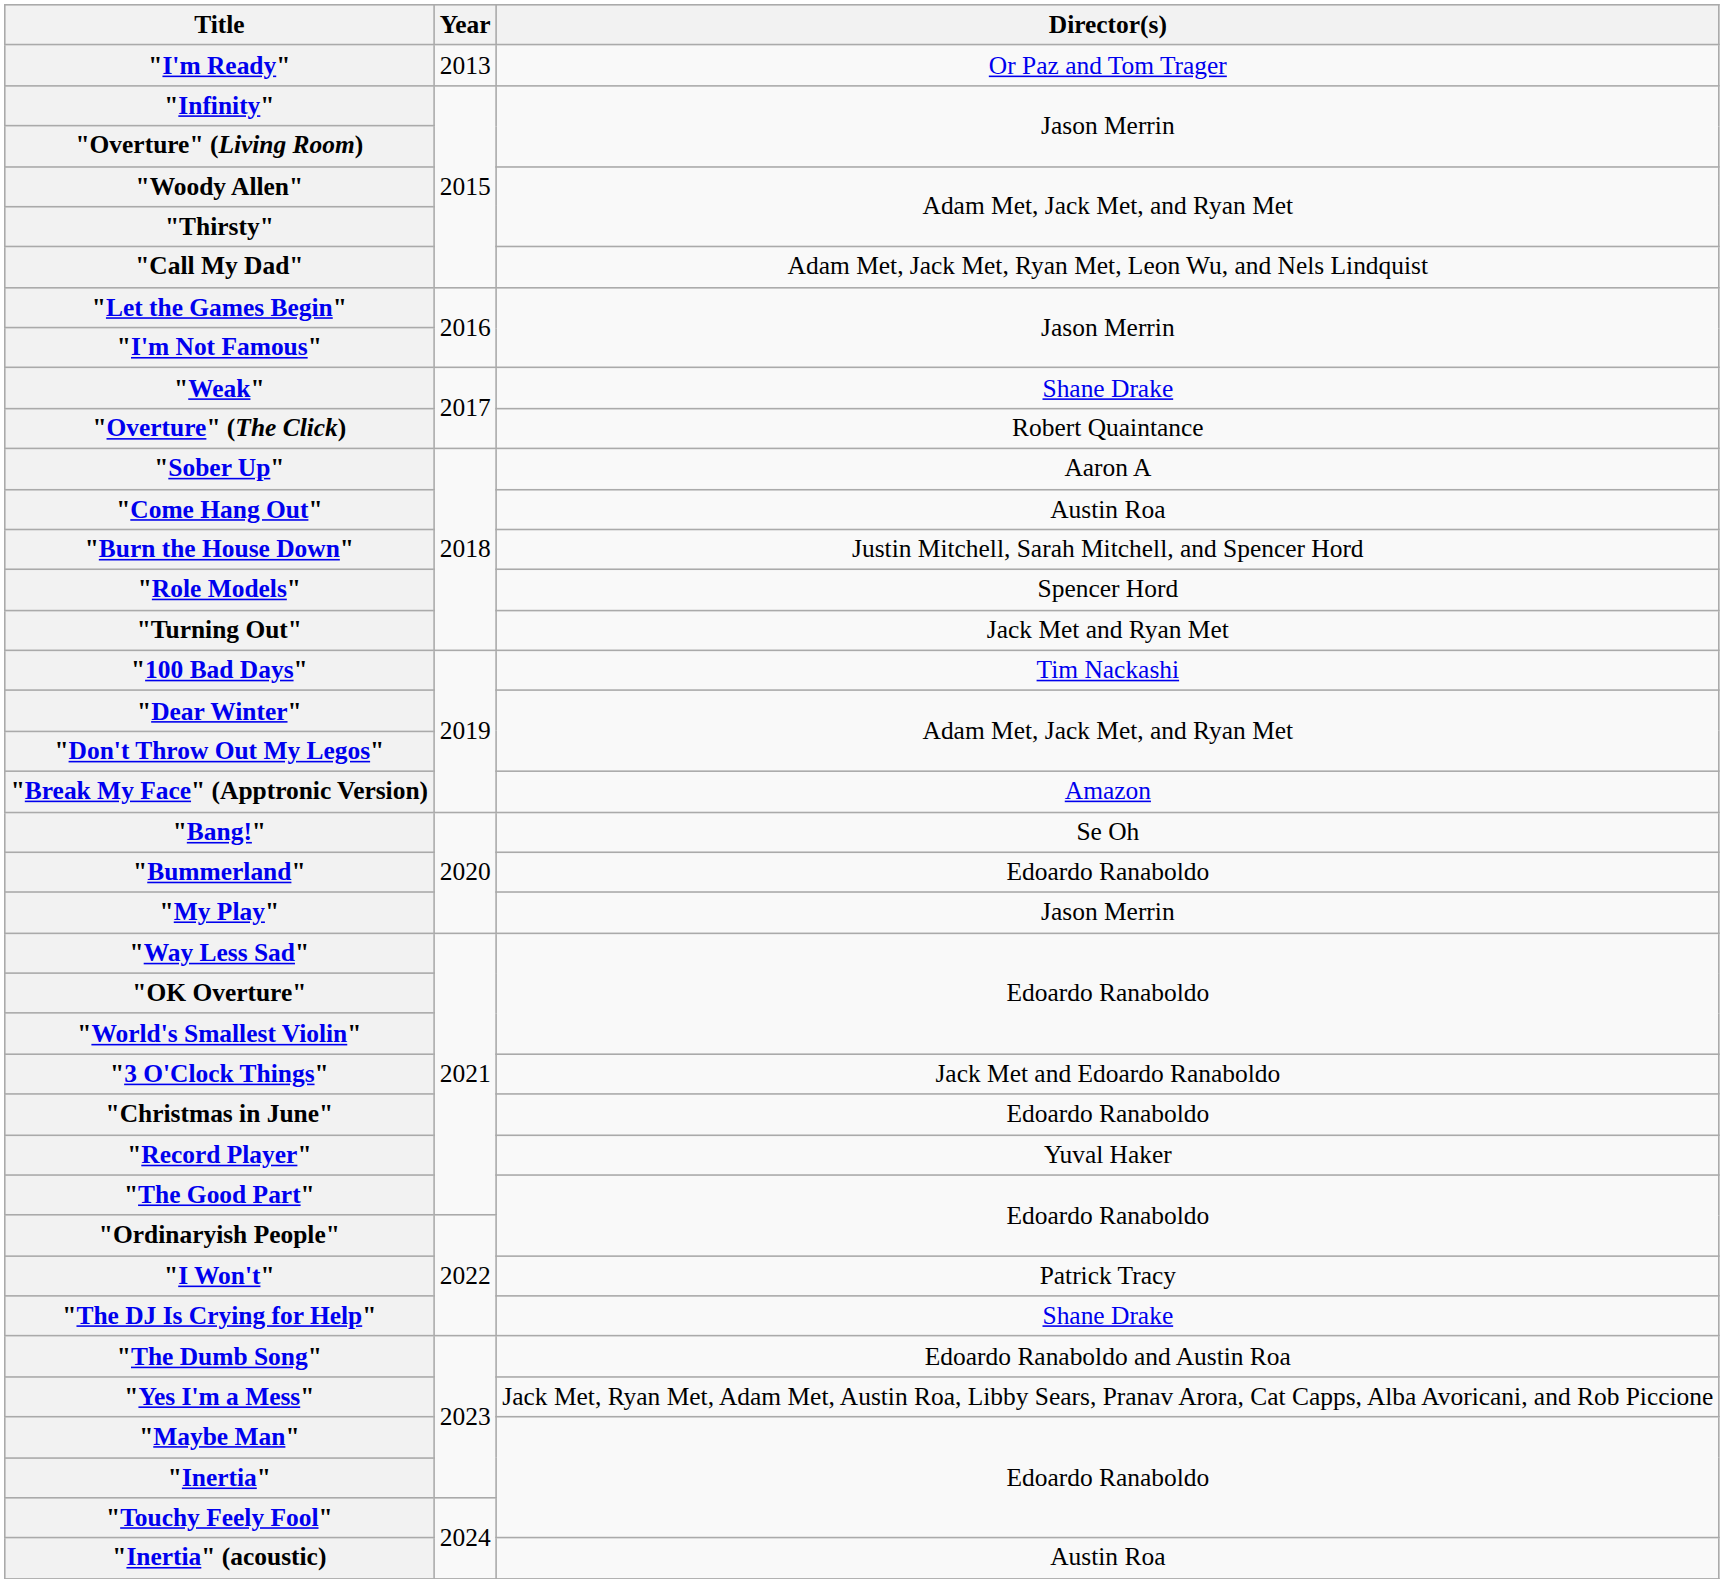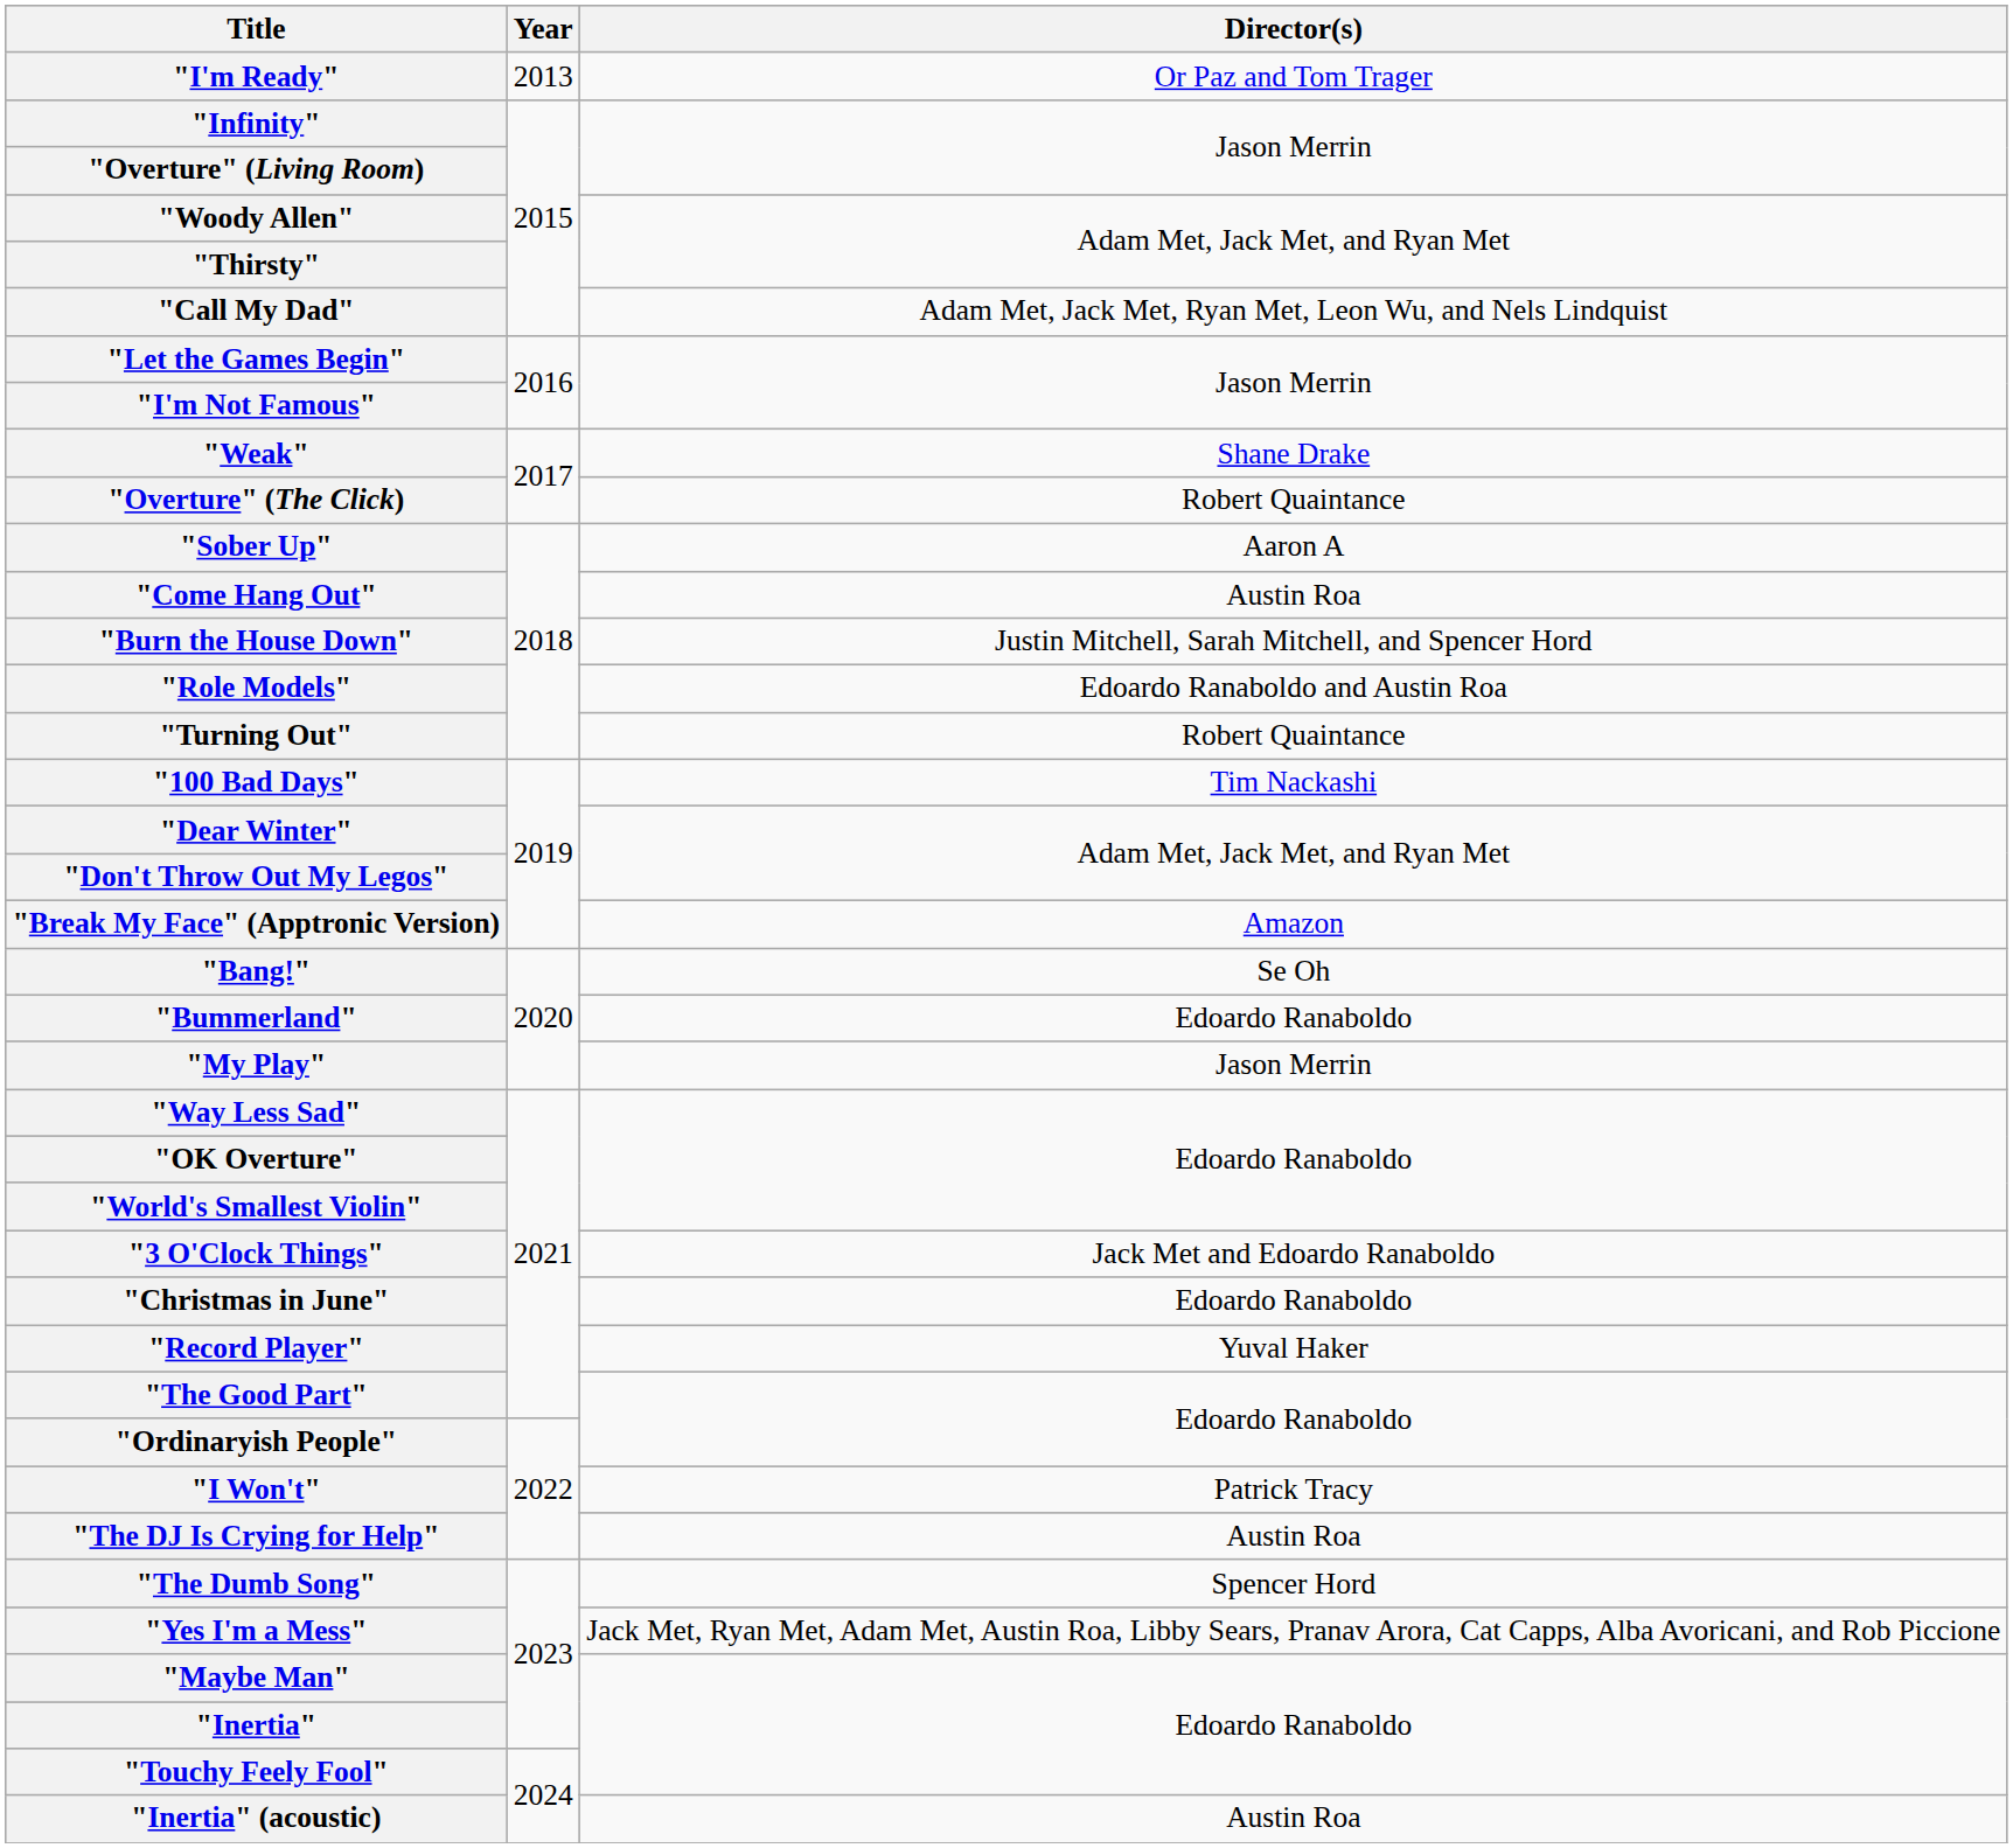"Role Models" | Director(s): Spencer Hord -> Edoardo Ranaboldo and Austin Roa
"Turning Out" | Director(s): Jack Met and Ryan Met -> Robert Quaintance
"The DJ Is Crying for Help" | Director(s): Shane Drake -> Austin Roa
"The Dumb Song" | Director(s): Edoardo Ranaboldo and Austin Roa -> Spencer Hord
